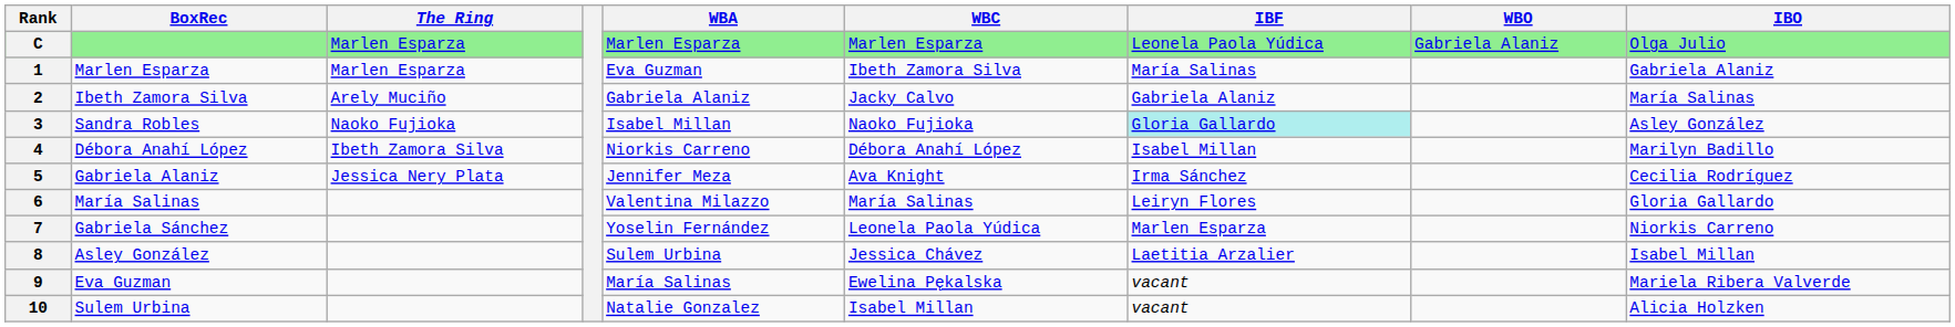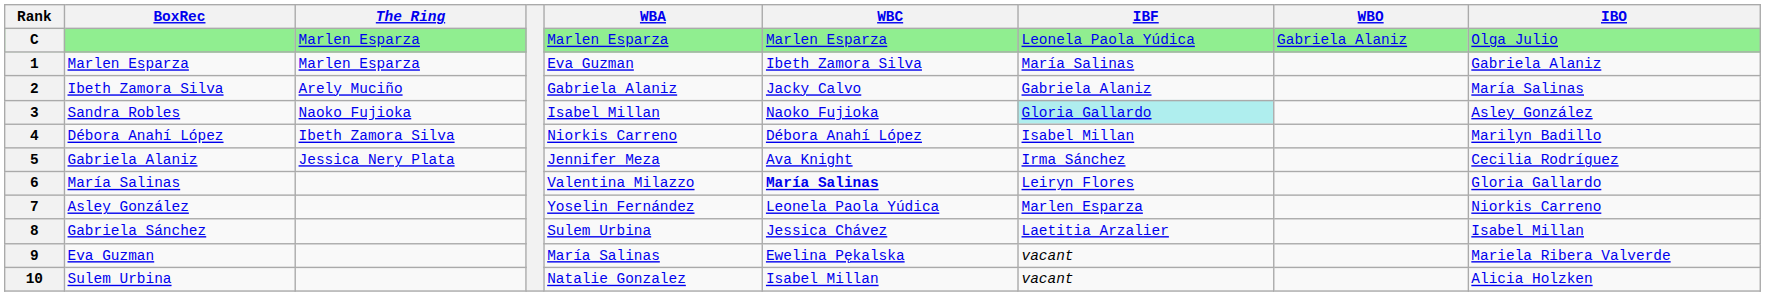6 | WBC: normal -> bold
7 | BoxRec: Gabriela Sánchez -> Asley González
8 | BoxRec: Asley González -> Gabriela Sánchez
